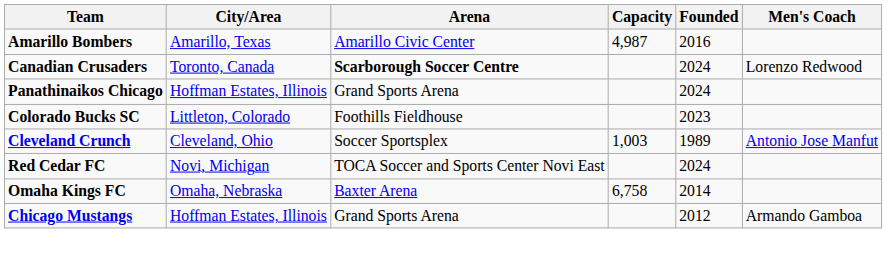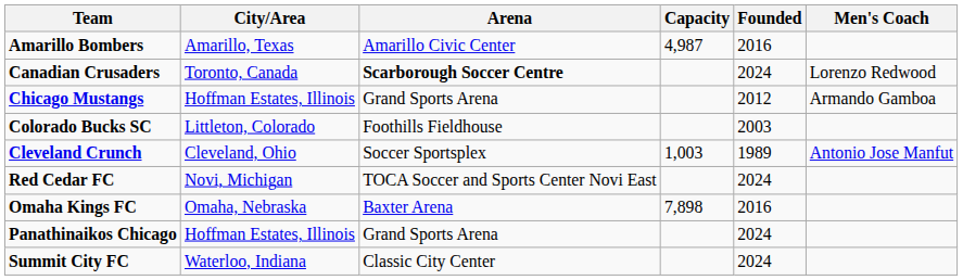rows swapped: Chicago Mustangs <-> Panathinaikos Chicago
Colorado Bucks SC | Founded: 2023 -> 2003
Omaha Kings FC | Capacity: 6,758 -> 7,898
Omaha Kings FC | Founded: 2014 -> 2016
+ row: Summit City FC | Waterloo, Indiana | Classic City Center | 2024
